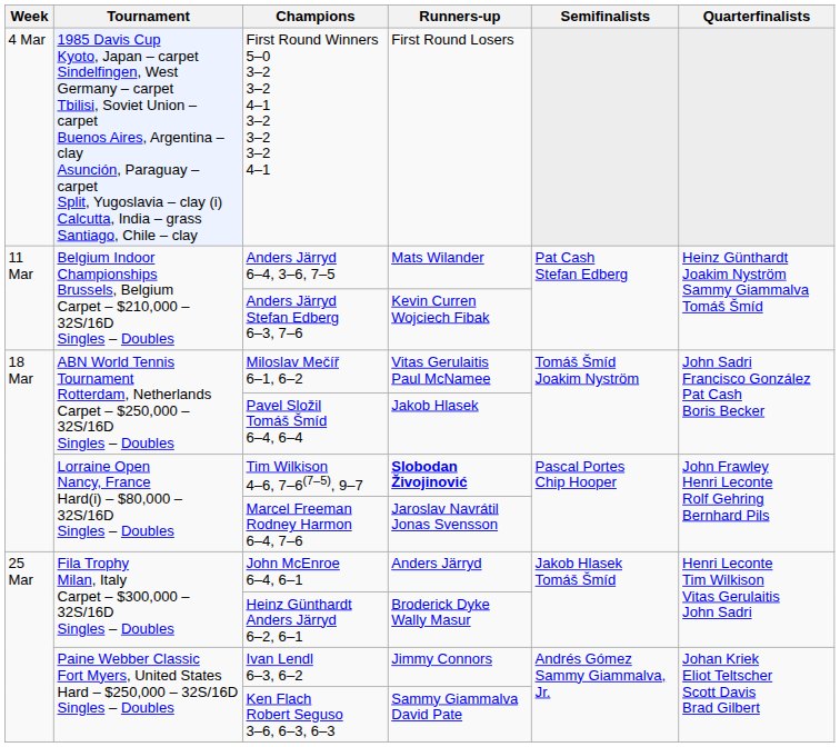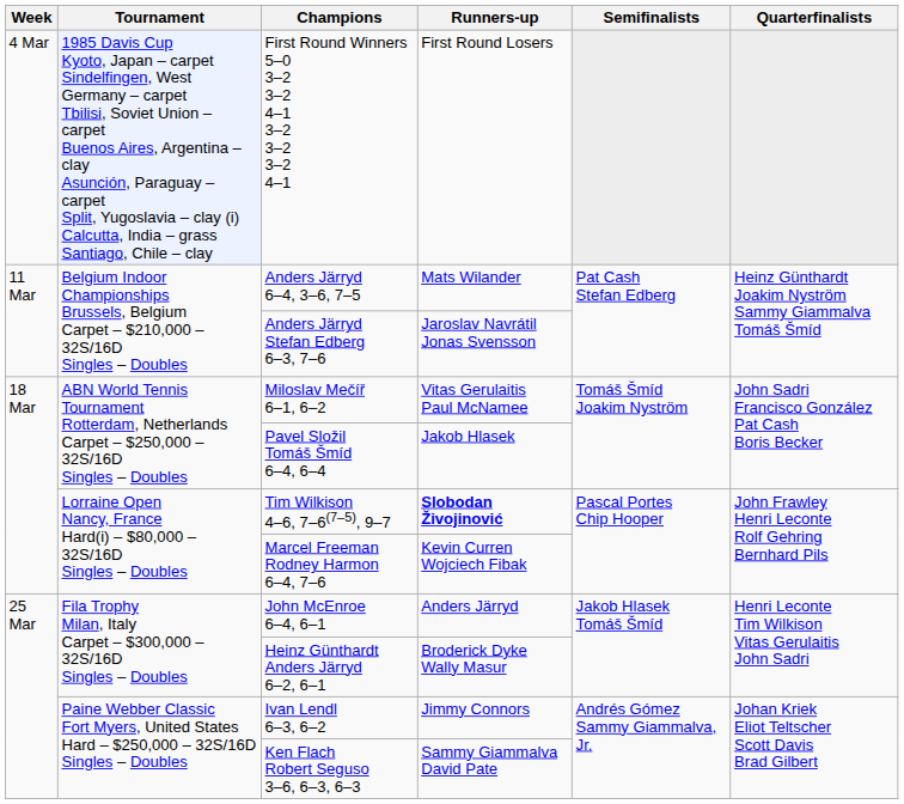Anders Järryd Stefan Edberg 6–3, 7–6 | Runners-up: Kevin Curren Wojciech Fibak -> Jaroslav Navrátil Jonas Svensson
Marcel Freeman Rodney Harmon 6–4, 7–6 | Runners-up: Jaroslav Navrátil Jonas Svensson -> Kevin Curren Wojciech Fibak
